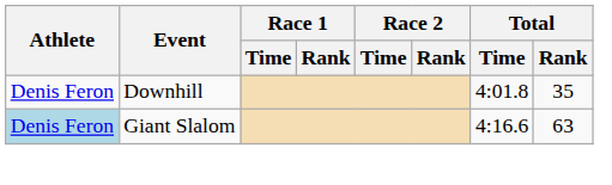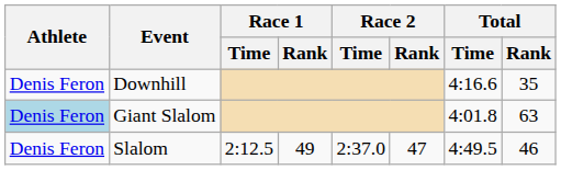Downhill | Total / Time: 4:01.8 -> 4:16.6
Giant Slalom | Total / Time: 4:16.6 -> 4:01.8
+ row: Denis Feron | Slalom | 2:12.5 | 49 | 2:37.0 | 47 | 4:49.5 | 46
